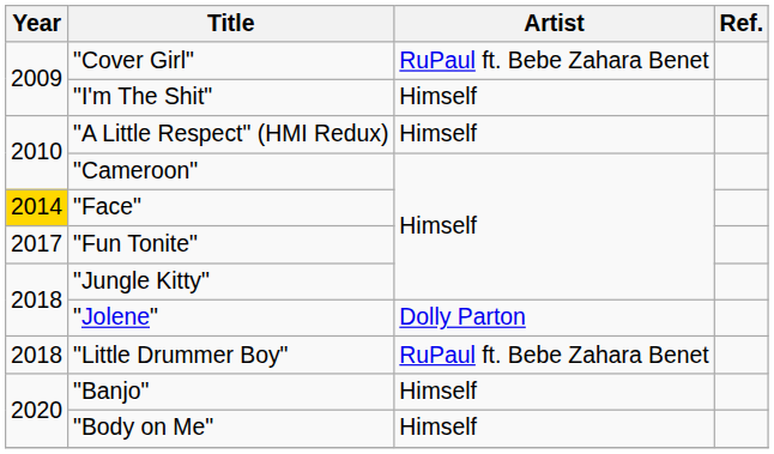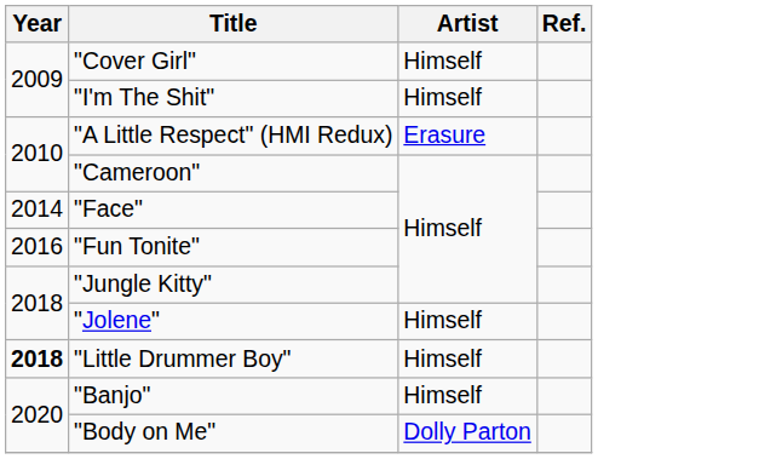"Cover Girl" | Artist: RuPaul ft. Bebe Zahara Benet -> Himself
"A Little Respect" (HMI Redux) | Artist: Himself -> Erasure
"Face" | Year: gold background -> no background
"Fun Tonite" | Year: 2017 -> 2016
"Jolene" | Artist: Dolly Parton -> Himself
"Little Drummer Boy" | Year: normal -> bold
"Little Drummer Boy" | Artist: RuPaul ft. Bebe Zahara Benet -> Himself
"Body on Me" | Artist: Himself -> Dolly Parton
